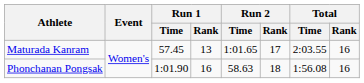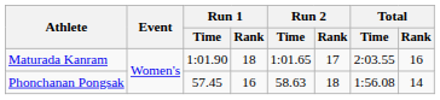Maturada Kanram | Run 1 / Time: 57.45 -> 1:01.90
Maturada Kanram | Run 1 / Rank: 13 -> 18
Phonchanan Pongsak | Run 1 / Time: 1:01.90 -> 57.45
Phonchanan Pongsak | Total / Rank: 16 -> 14
